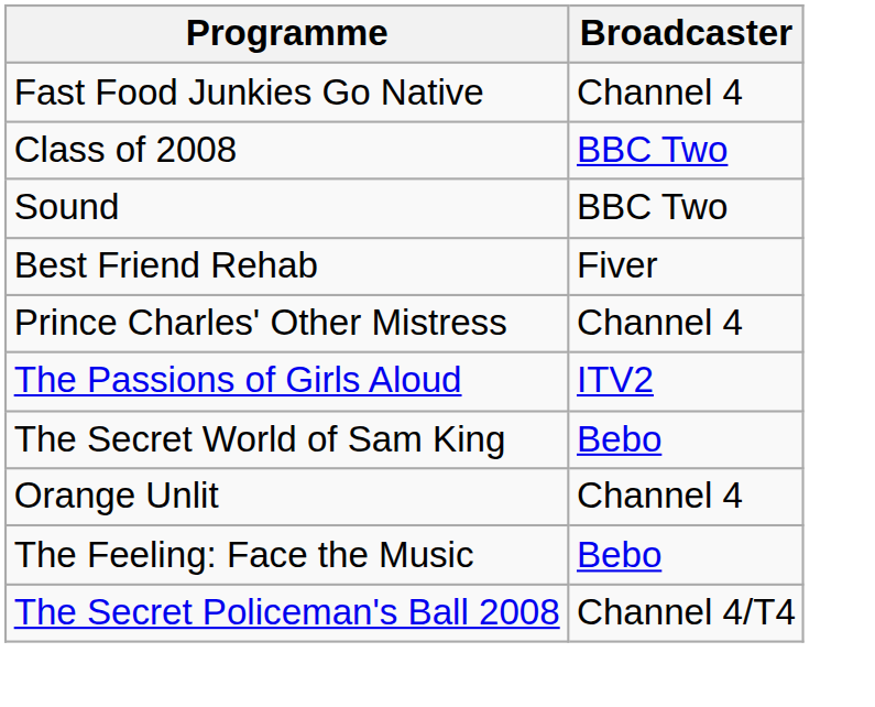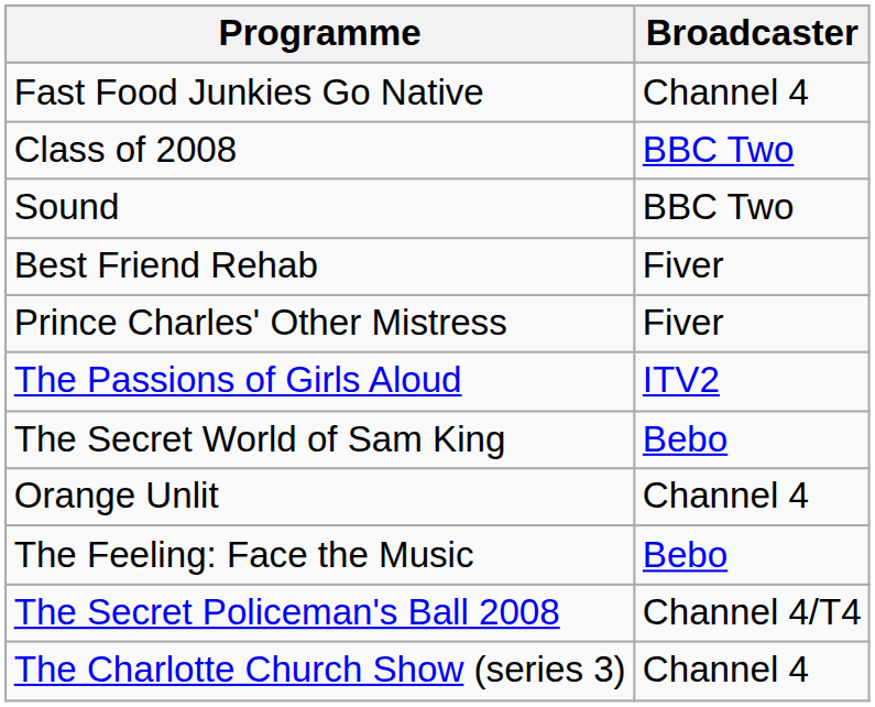Prince Charles' Other Mistress | Broadcaster: Channel 4 -> Fiver
+ row: The Charlotte Church Show (series 3) | Channel 4
